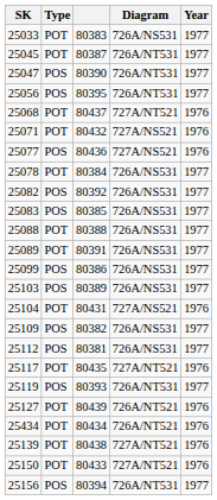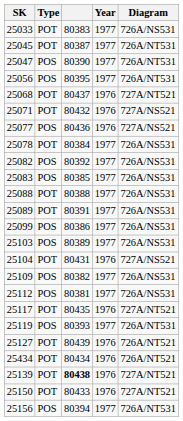columns swapped: Year <-> Diagram
25139 | column 3: normal -> bold
